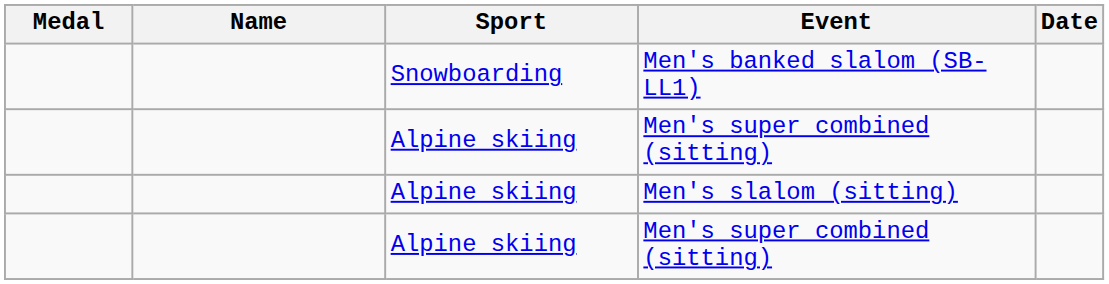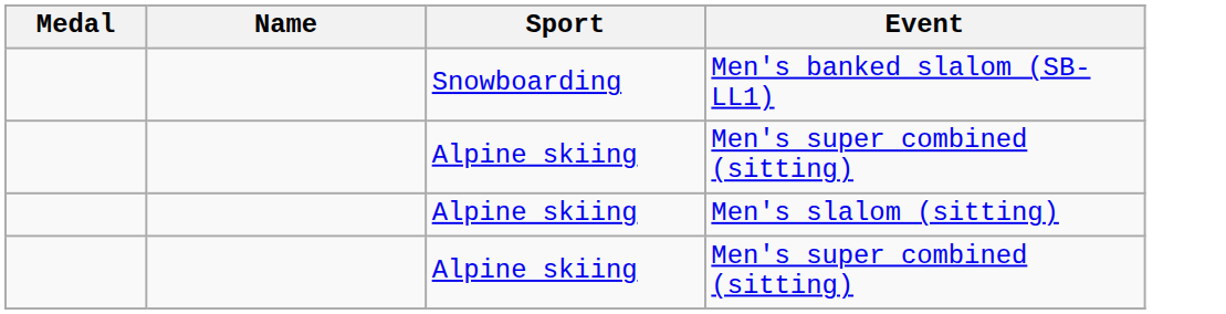- column: Date
